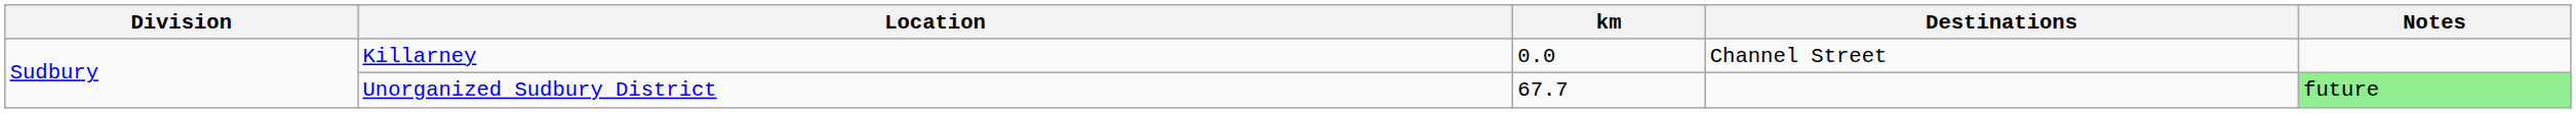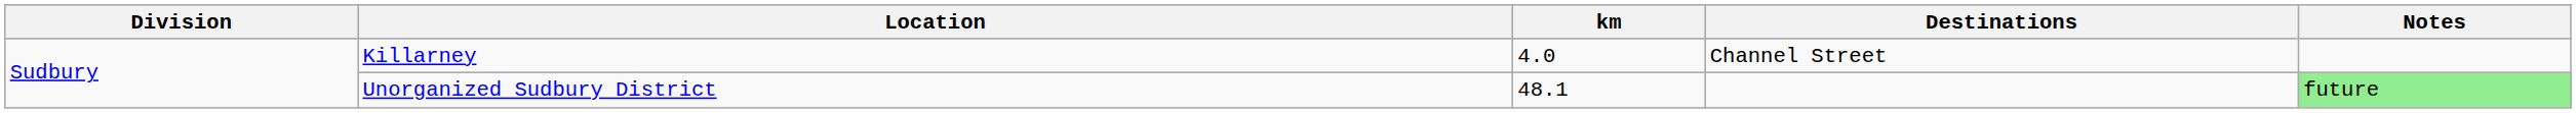Killarney | km: 0.0 -> 4.0
Unorganized Sudbury District | km: 67.7 -> 48.1
